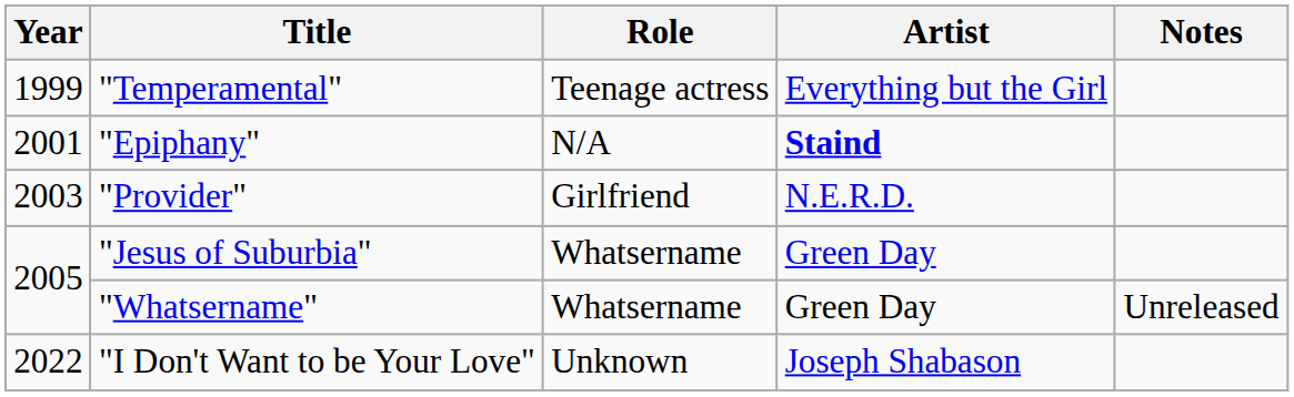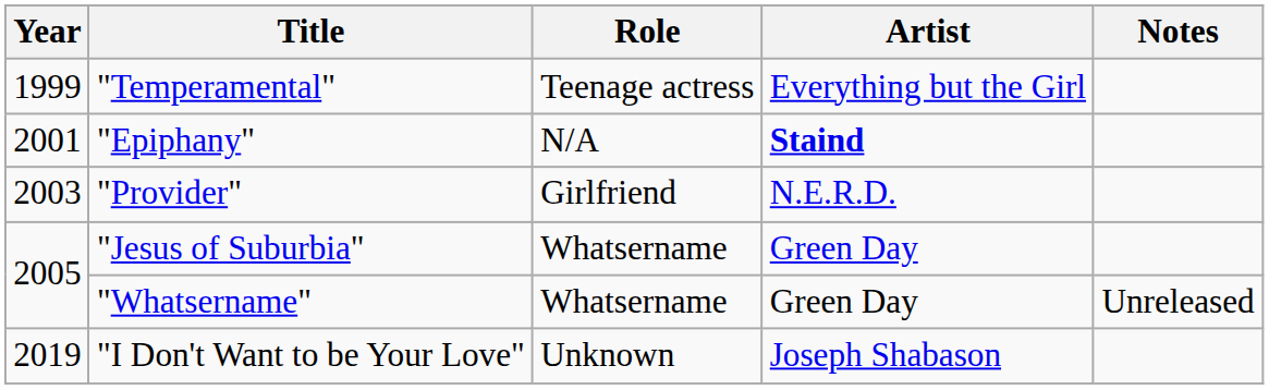"I Don't Want to be Your Love" | Year: 2022 -> 2019
